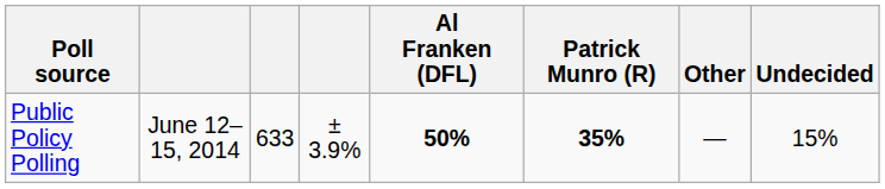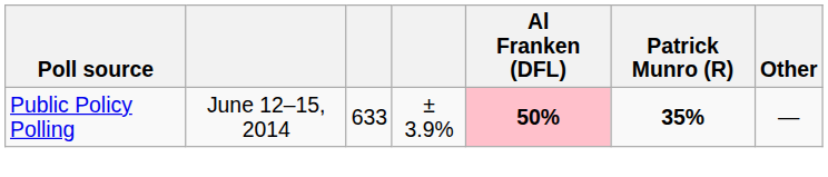- column: Undecided | 15%
Public Policy Polling | Al Franken (DFL): no background -> pink background
